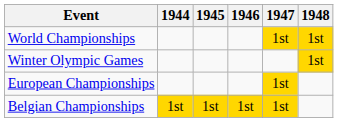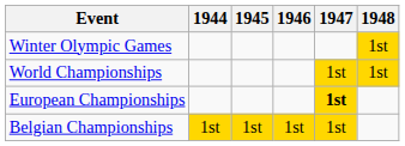rows swapped: Winter Olympic Games <-> World Championships
European Championships | 1947: normal -> bold
